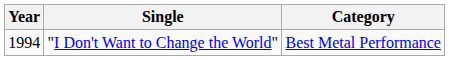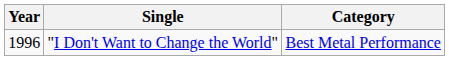"I Don't Want to Change the World" | Year: 1994 -> 1996
